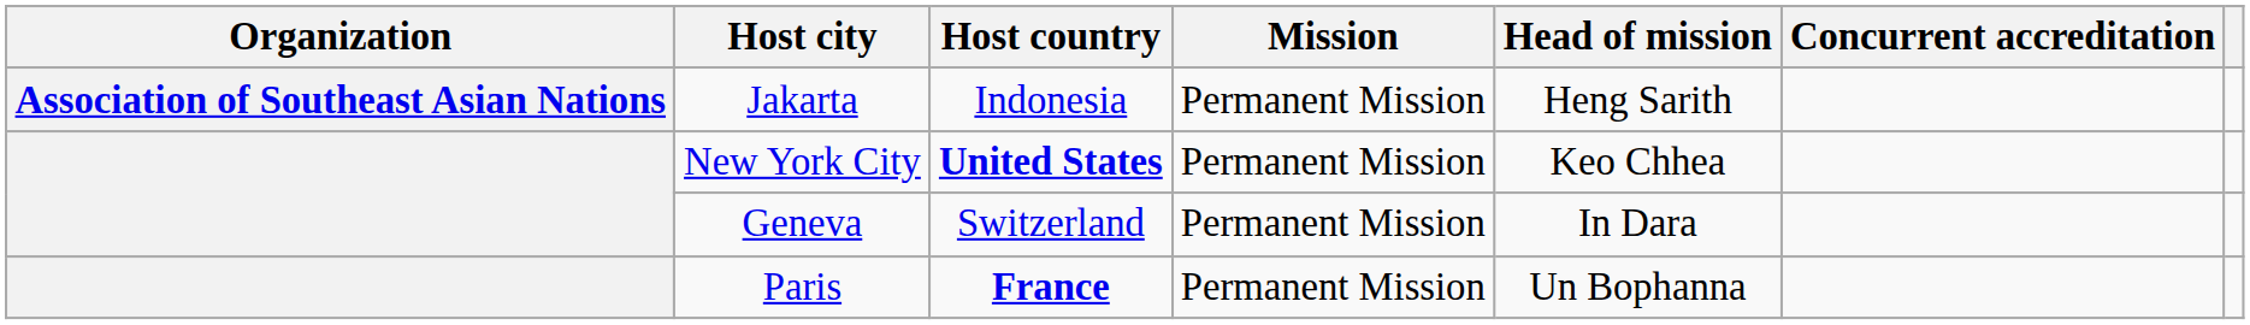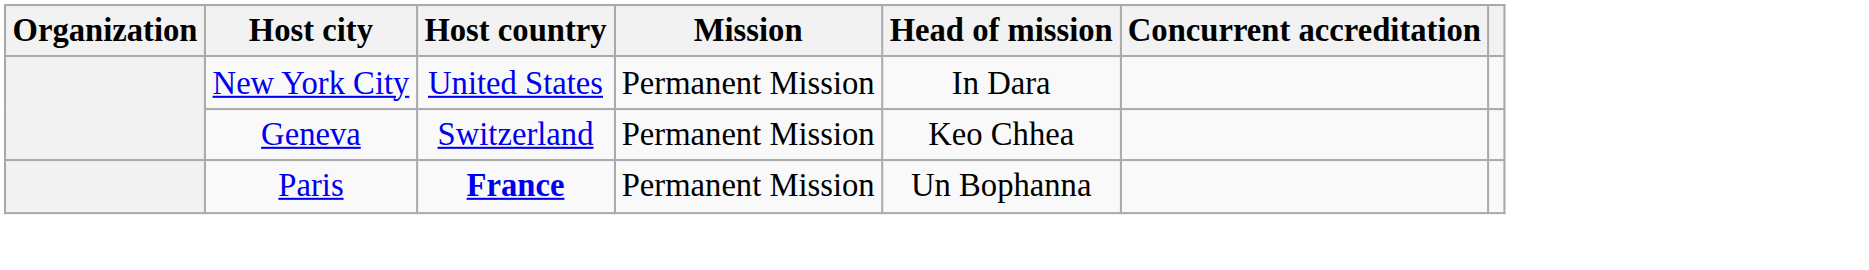- row: Association of Southeast Asian Nations | Jakarta | Indonesia | Permanent Mission | Heng Sarith
New York City | Host country: bold -> normal
New York City | Head of mission: Keo Chhea -> In Dara
Geneva | Head of mission: In Dara -> Keo Chhea
